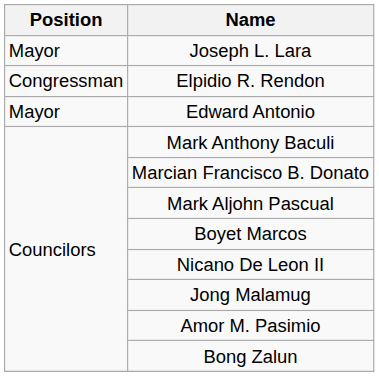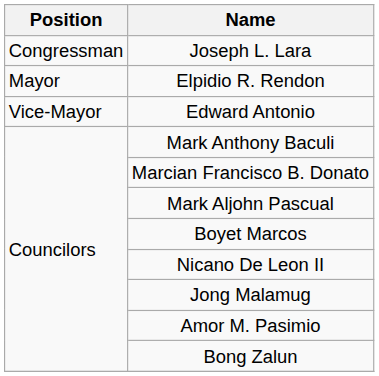Joseph L. Lara | Position: Mayor -> Congressman
Elpidio R. Rendon | Position: Congressman -> Mayor
Edward Antonio | Position: Mayor -> Vice-Mayor
